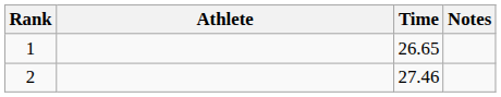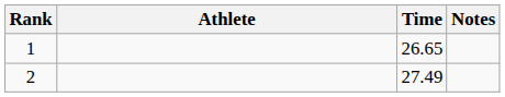2 | Time: 27.46 -> 27.49
